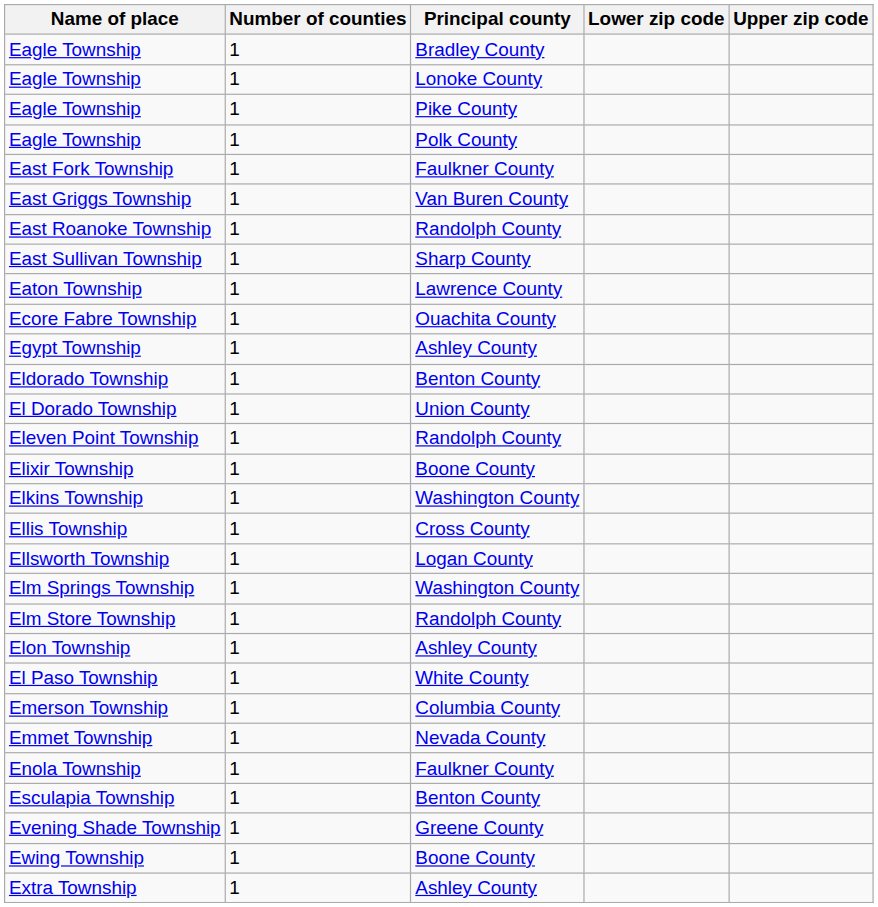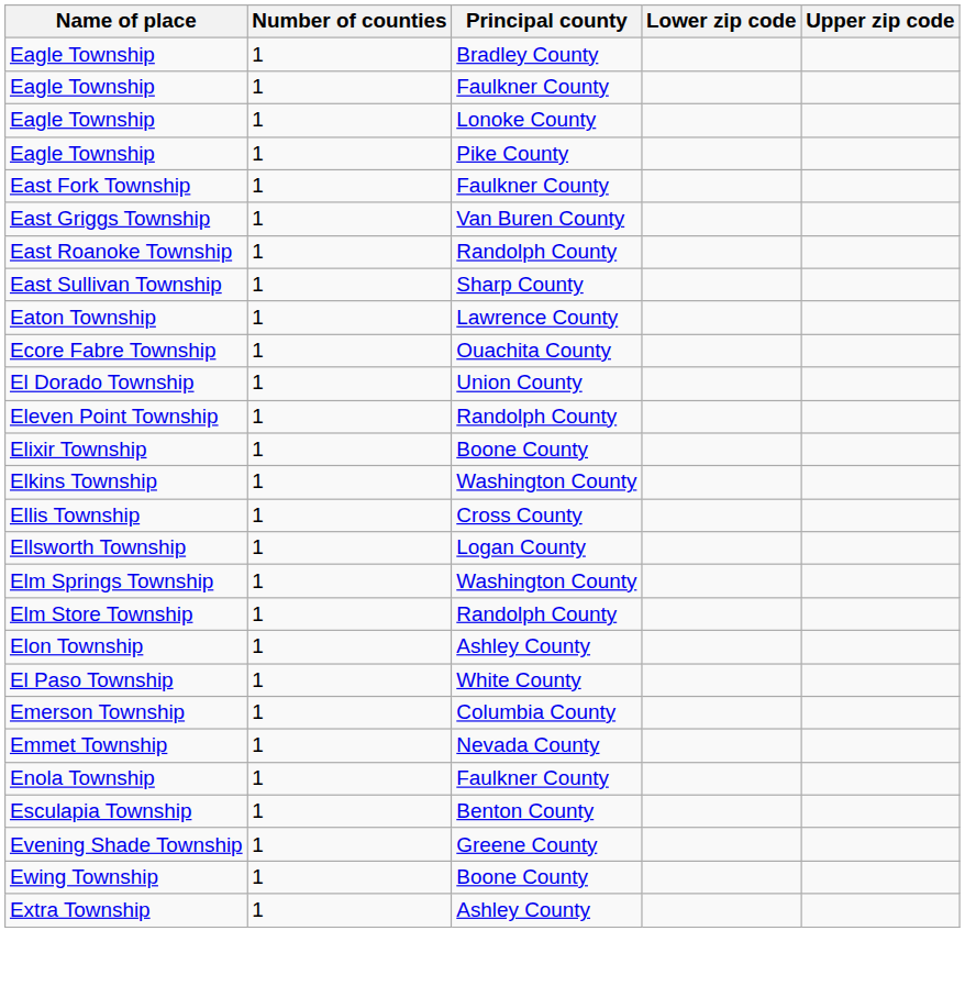+ row: Eagle Township | 1 | Faulkner County
- row: Eagle Township | 1 | Polk County
- row: Egypt Township | 1 | Ashley County
- row: Eldorado Township | 1 | Benton County
